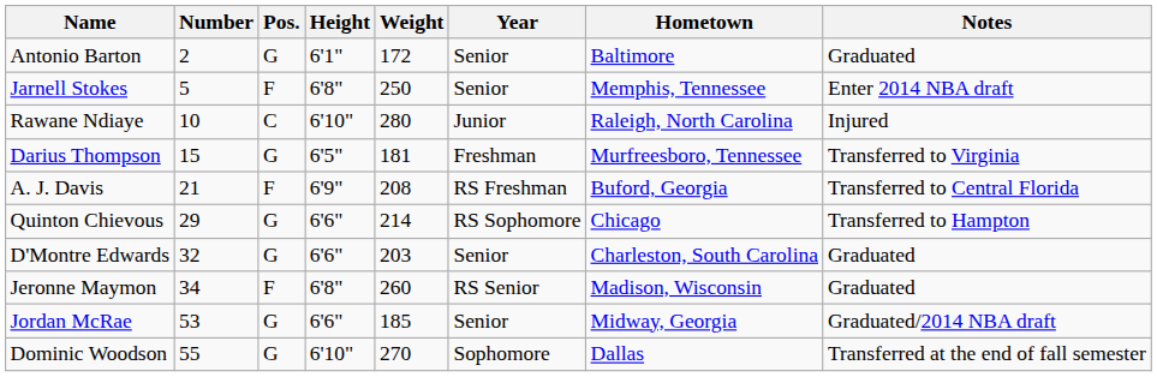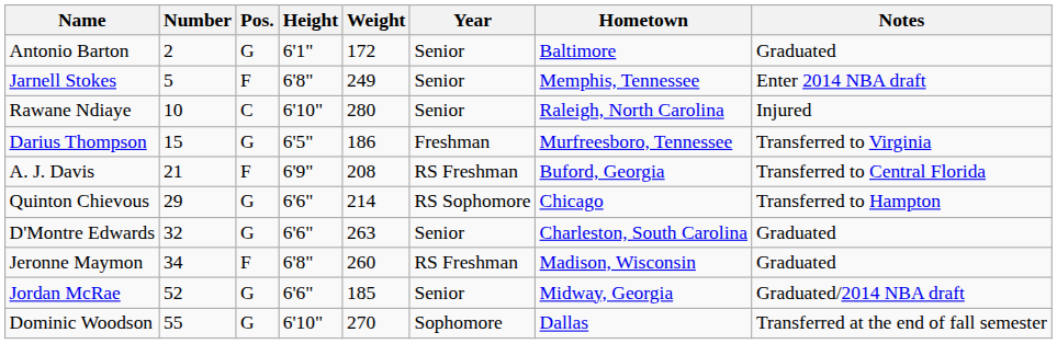Jarnell Stokes | Weight: 250 -> 249
Rawane Ndiaye | Year: Junior -> Senior
Darius Thompson | Weight: 181 -> 186
D'Montre Edwards | Weight: 203 -> 263
Jeronne Maymon | Year: RS Senior -> RS Freshman
Jordan McRae | Number: 53 -> 52
